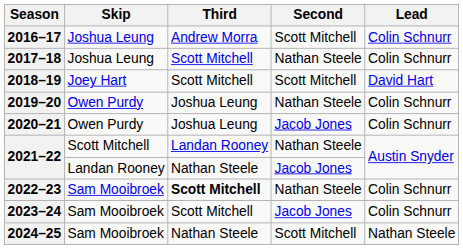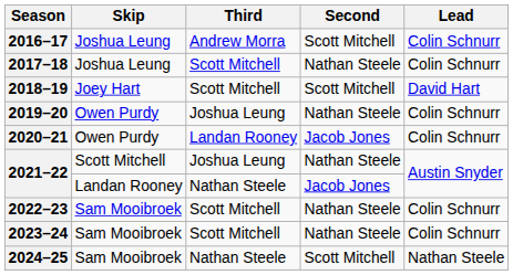2020–21 | Third: Joshua Leung -> Landan Rooney
2021–22 / Scott Mitchell | Third: Landan Rooney -> Joshua Leung
2022–23 | Third: bold -> normal
2023–24 | Second: Jacob Jones -> Nathan Steele
